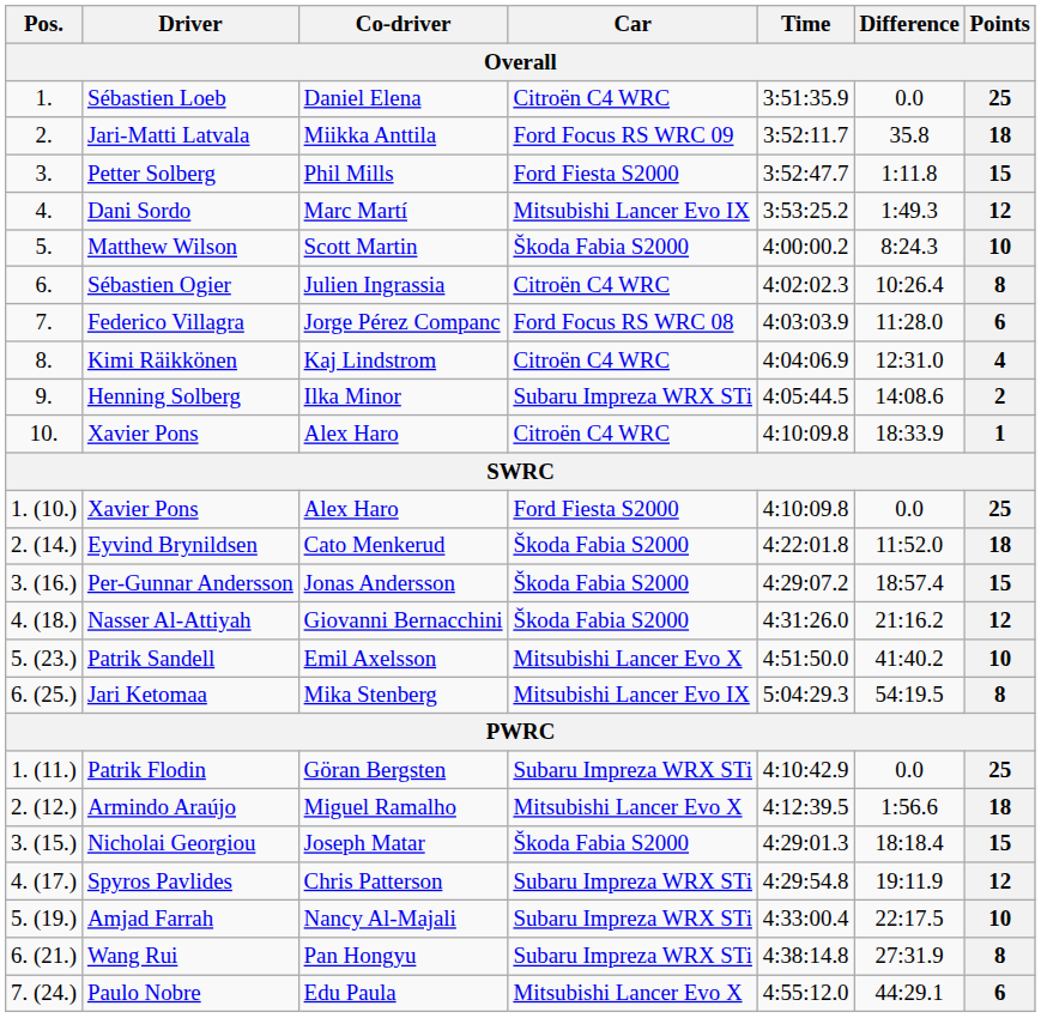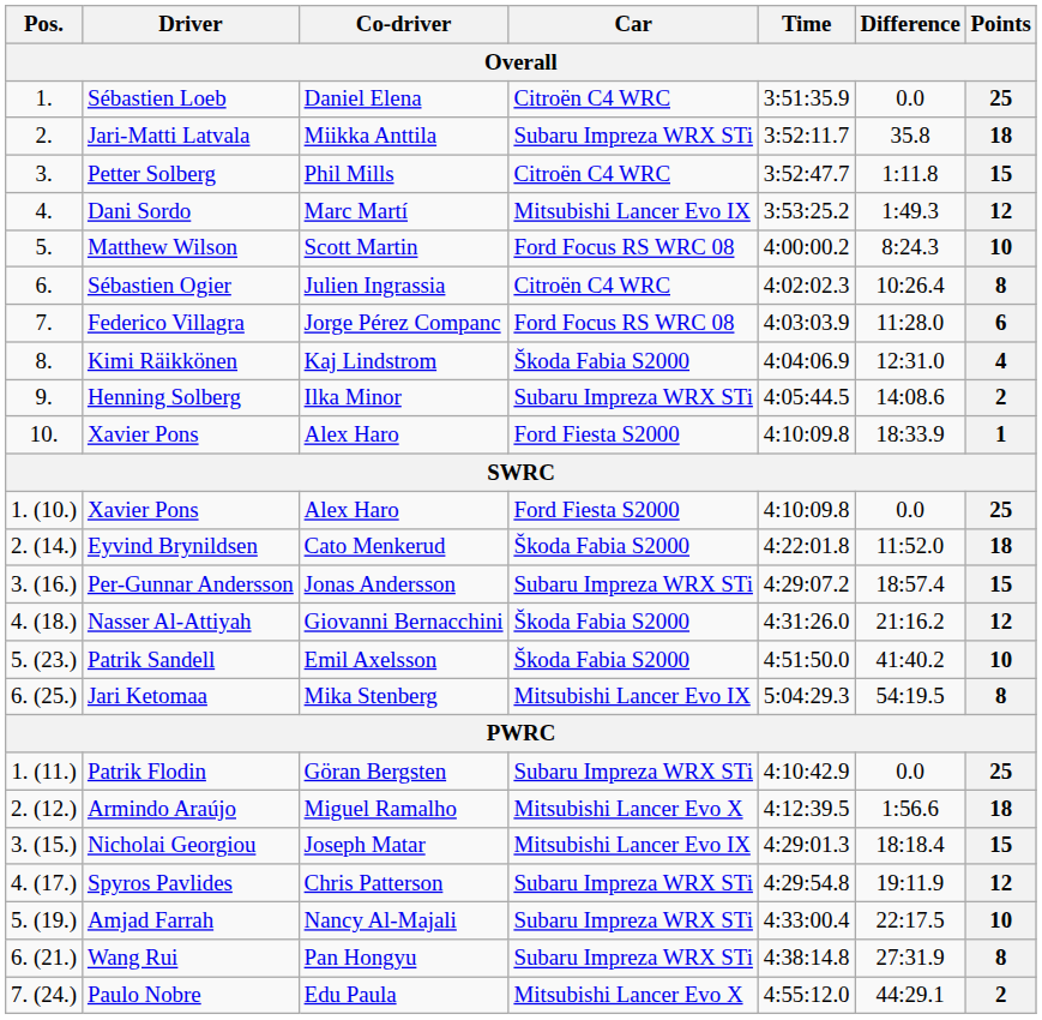Jari-Matti Latvala | Car: Ford Focus RS WRC 09 -> Subaru Impreza WRX STi
Petter Solberg | Car: Ford Fiesta S2000 -> Citroën C4 WRC
Matthew Wilson | Car: Škoda Fabia S2000 -> Ford Focus RS WRC 08
Kimi Räikkönen | Car: Citroën C4 WRC -> Škoda Fabia S2000
10. / Xavier Pons | Car: Citroën C4 WRC -> Ford Fiesta S2000
Per-Gunnar Andersson | Car: Škoda Fabia S2000 -> Subaru Impreza WRX STi
Patrik Sandell | Car: Mitsubishi Lancer Evo X -> Škoda Fabia S2000
Nicholai Georgiou | Car: Škoda Fabia S2000 -> Mitsubishi Lancer Evo IX
Paulo Nobre | Points: 6 -> 2
